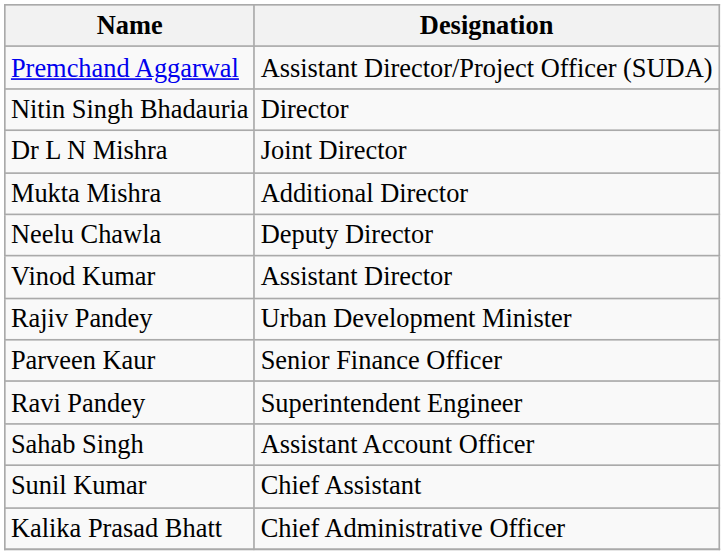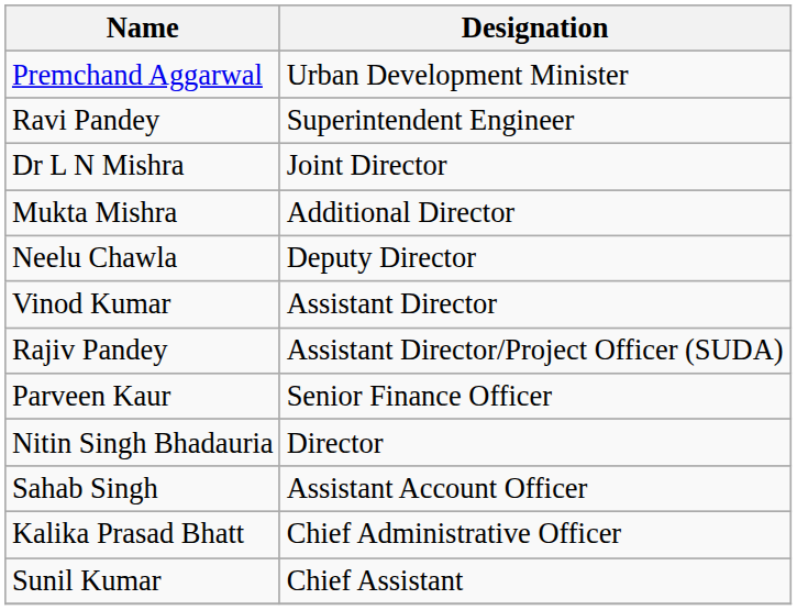Premchand Aggarwal | Designation: Assistant Director/Project Officer (SUDA) -> Urban Development Minister
rows swapped: Nitin Singh Bhadauria <-> Ravi Pandey
Rajiv Pandey | Designation: Urban Development Minister -> Assistant Director/Project Officer (SUDA)
rows swapped: Kalika Prasad Bhatt <-> Sunil Kumar
